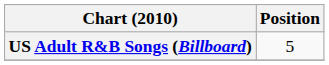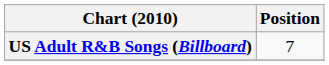US Adult R&B Songs (Billboard) | Position: 5 -> 7
